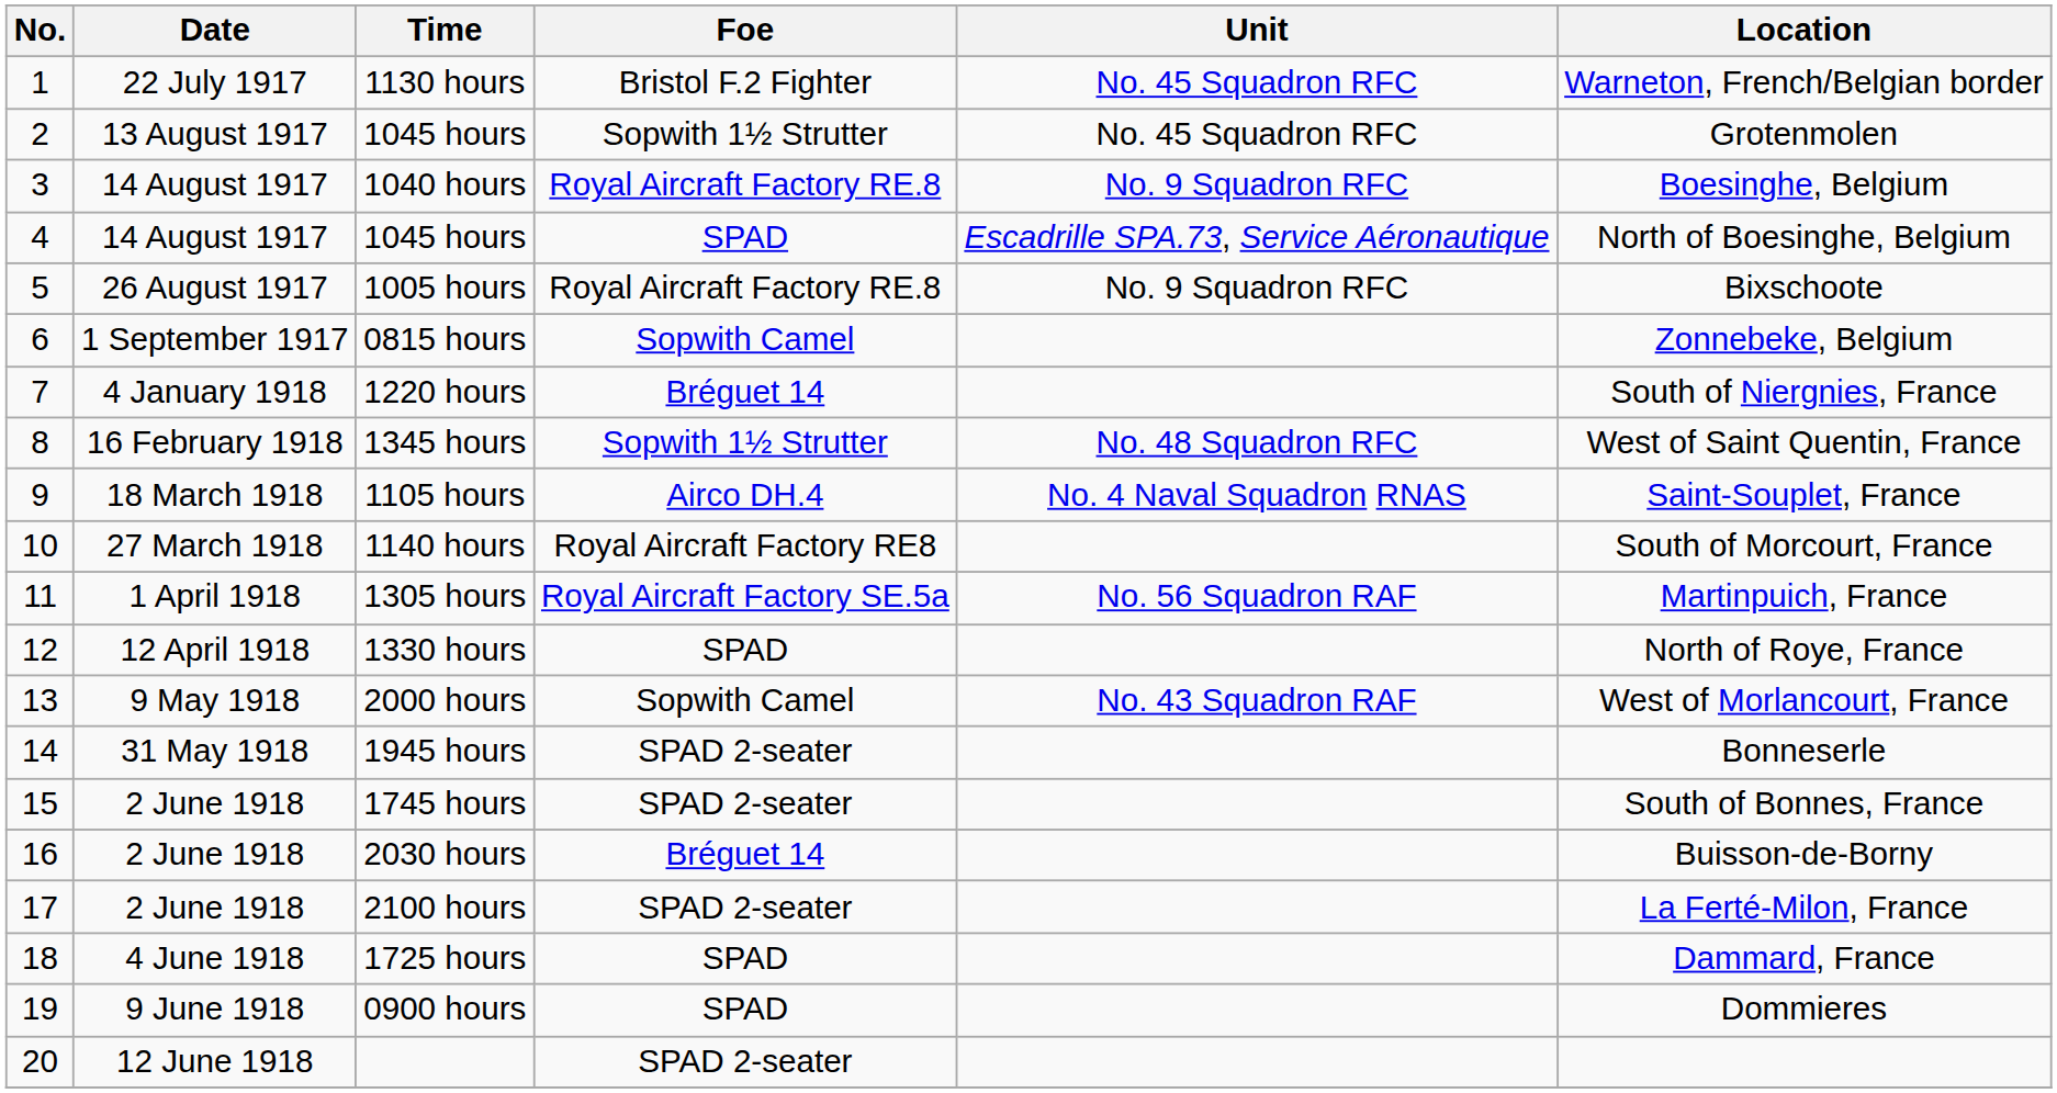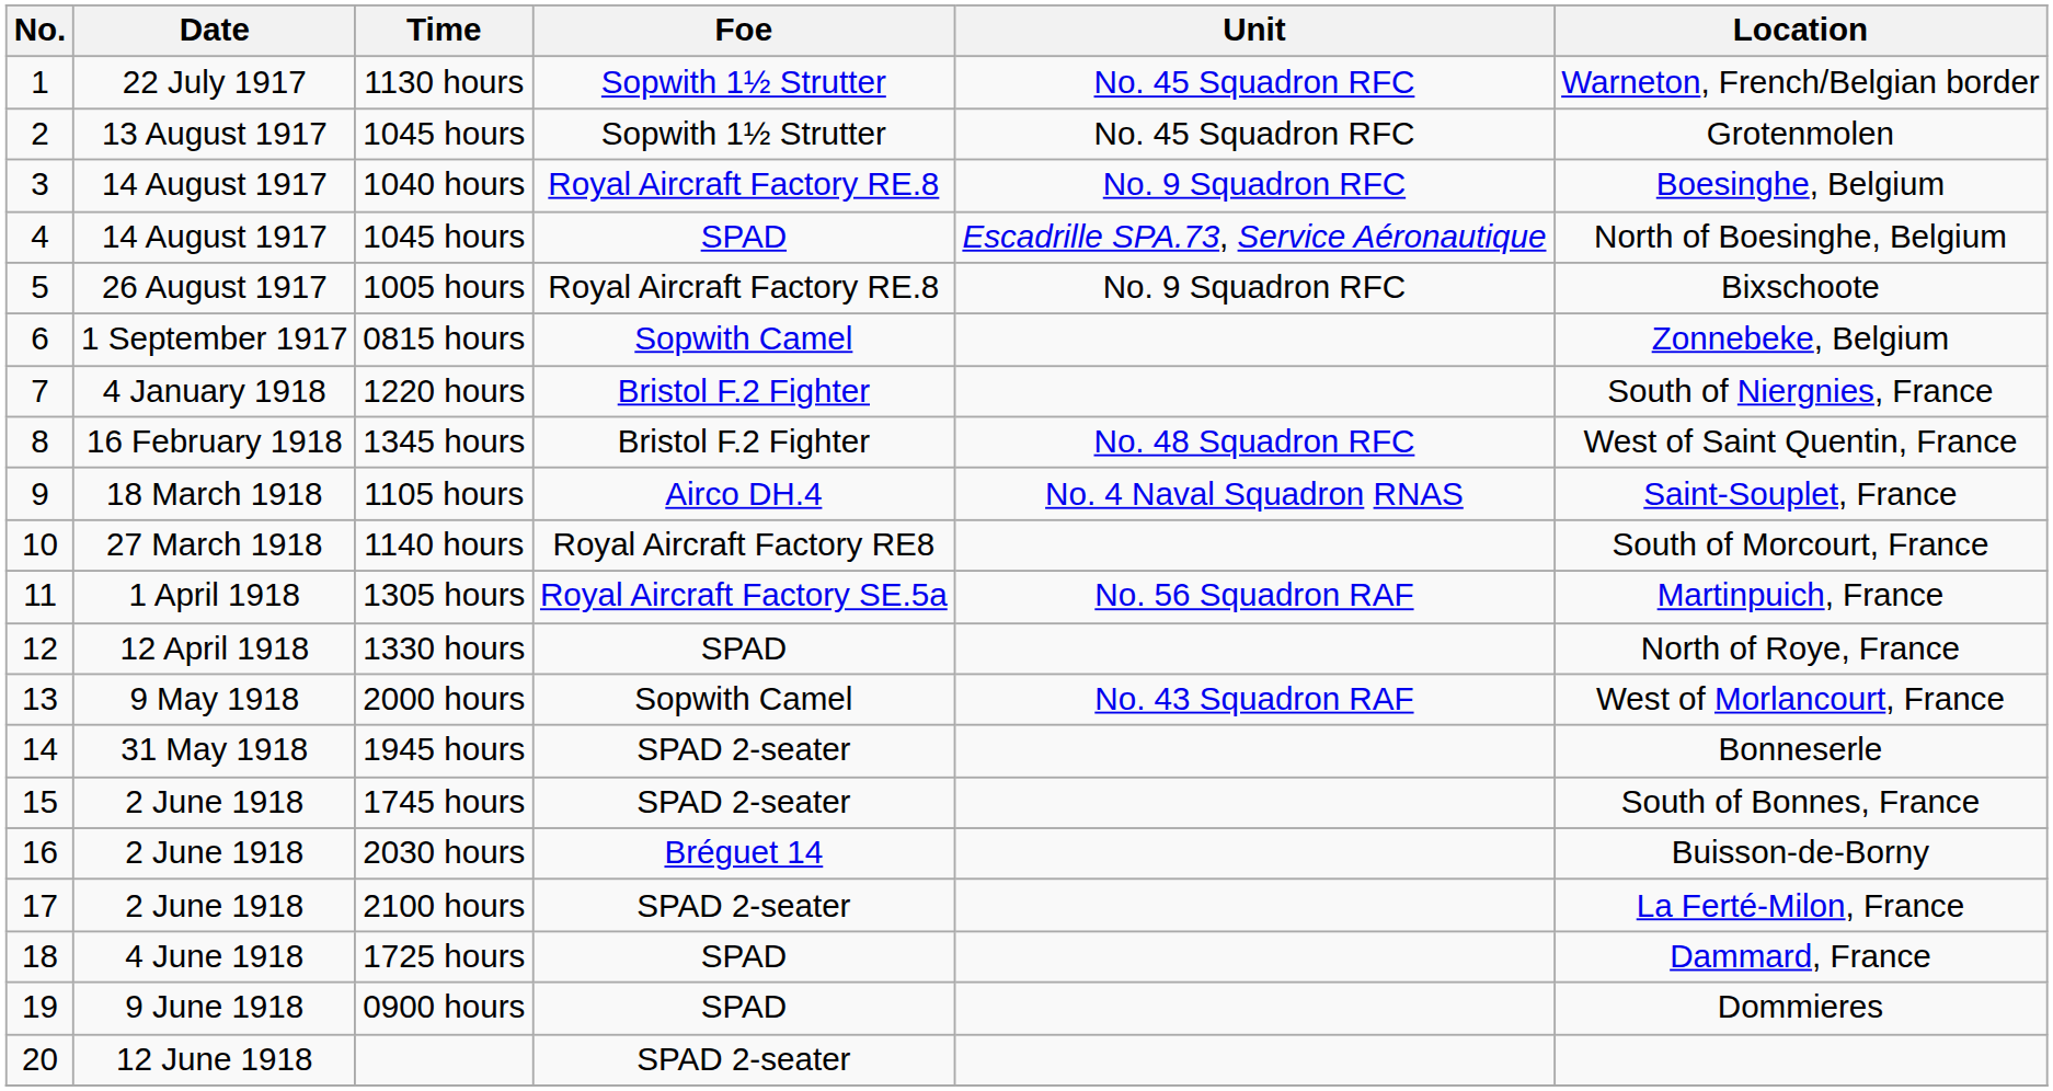1130 hours | Foe: Bristol F.2 Fighter -> Sopwith 1½ Strutter
1220 hours | Foe: Bréguet 14 -> Bristol F.2 Fighter
1345 hours | Foe: Sopwith 1½ Strutter -> Bristol F.2 Fighter
